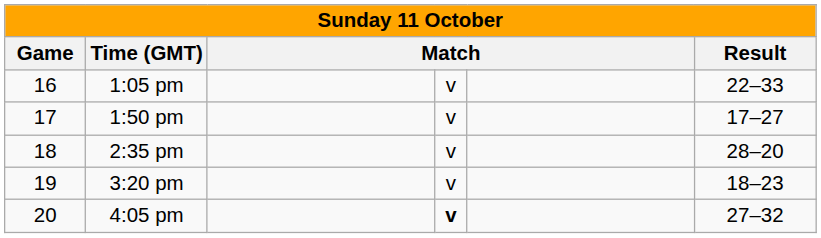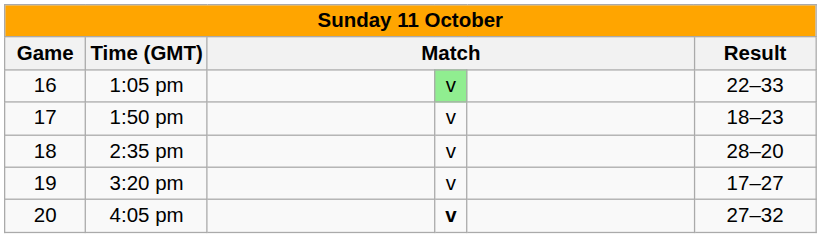1:05 pm | column 4: no background -> lightgreen background
1:50 pm | Result: 17–27 -> 18–23
3:20 pm | Result: 18–23 -> 17–27
